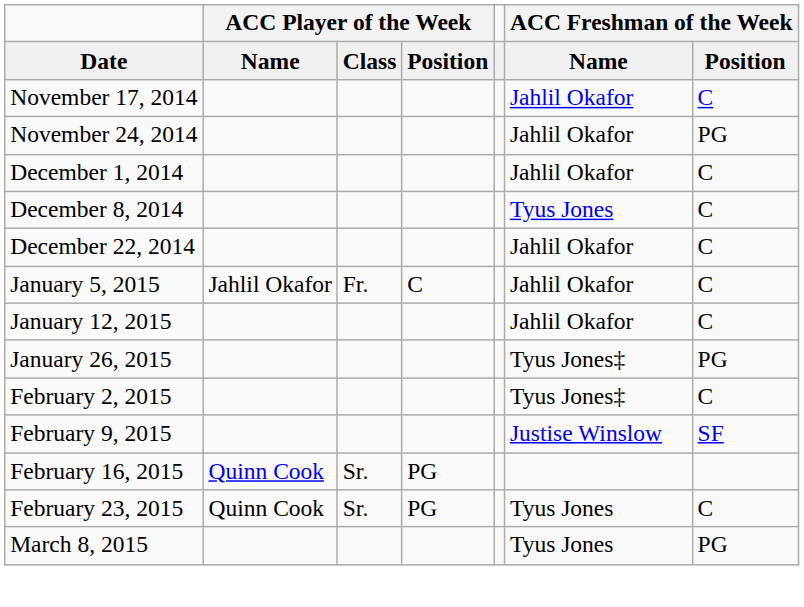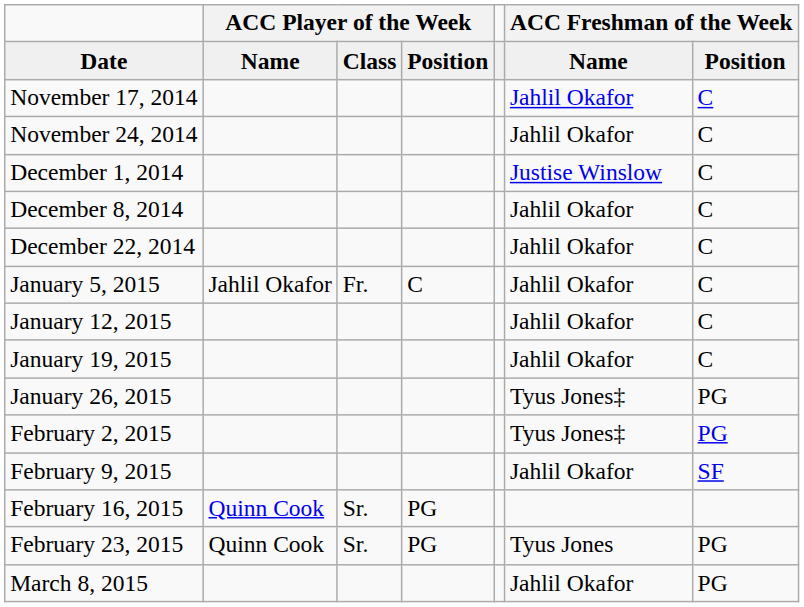November 24, 2014 | column 7: PG -> C
December 1, 2014 | column 6: Jahlil Okafor -> Justise Winslow
December 8, 2014 | column 6: Tyus Jones -> Jahlil Okafor
+ row: January 19, 2015 | Jahlil Okafor | C
February 2, 2015 | column 7: C -> PG
February 9, 2015 | column 6: Justise Winslow -> Jahlil Okafor
February 23, 2015 | column 7: C -> PG
March 8, 2015 | column 6: Tyus Jones -> Jahlil Okafor
